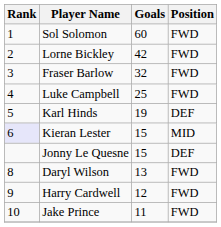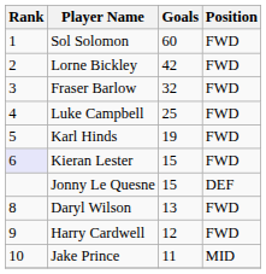Karl Hinds | Position: DEF -> FWD
Kieran Lester | Position: MID -> FWD
Jake Prince | Position: FWD -> MID
